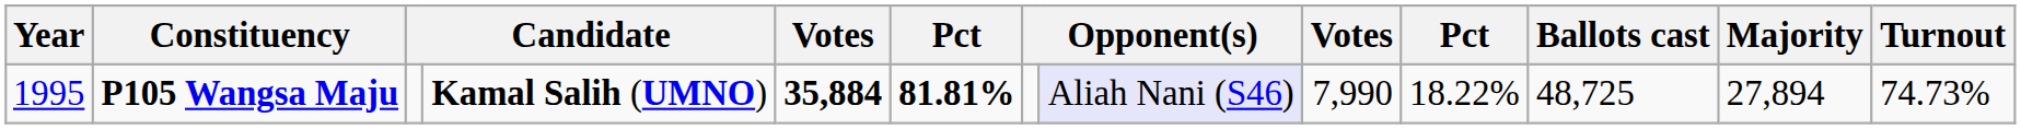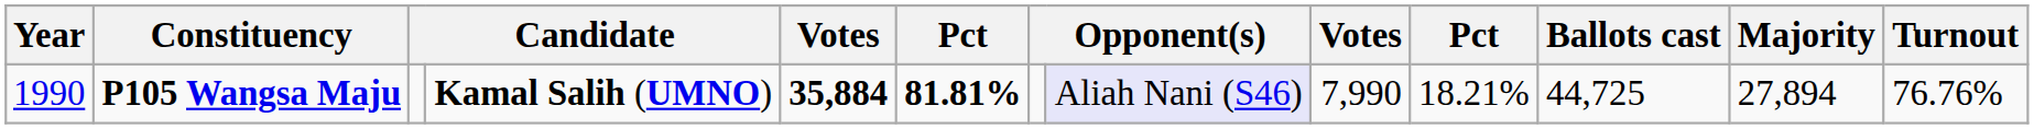P105 Wangsa Maju | Year: 1995 -> 1990
P105 Wangsa Maju | column 10: 18.22% -> 18.21%
P105 Wangsa Maju | Ballots cast: 48,725 -> 44,725
P105 Wangsa Maju | Turnout: 74.73% -> 76.76%
